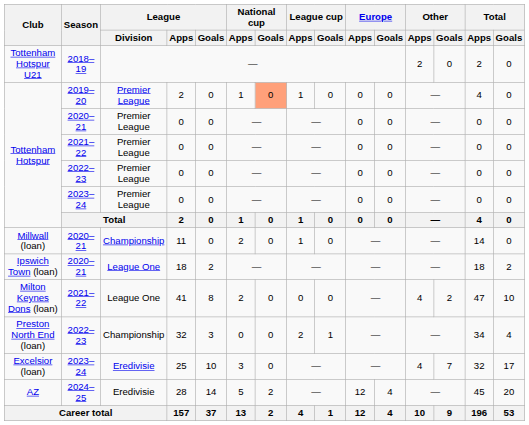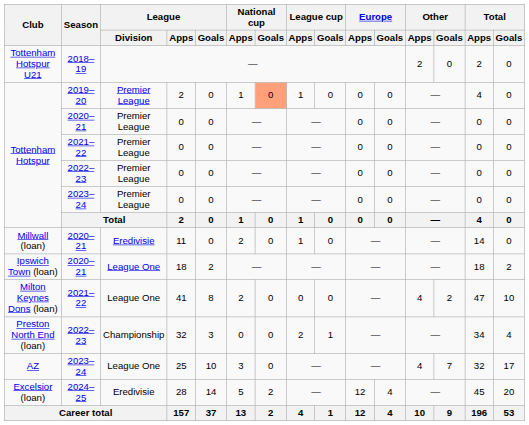11 | League / Division: Championship -> Eredivisie
25 | Club: Excelsior (loan) -> AZ
25 | League / Division: Eredivisie -> League One
28 | Club: AZ -> Excelsior (loan)
